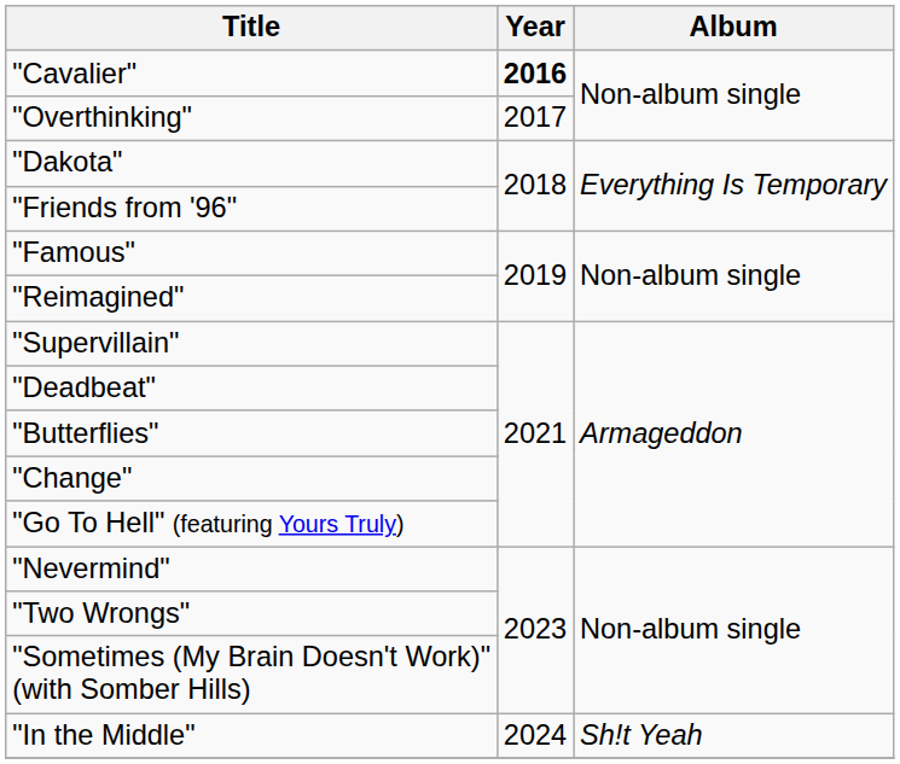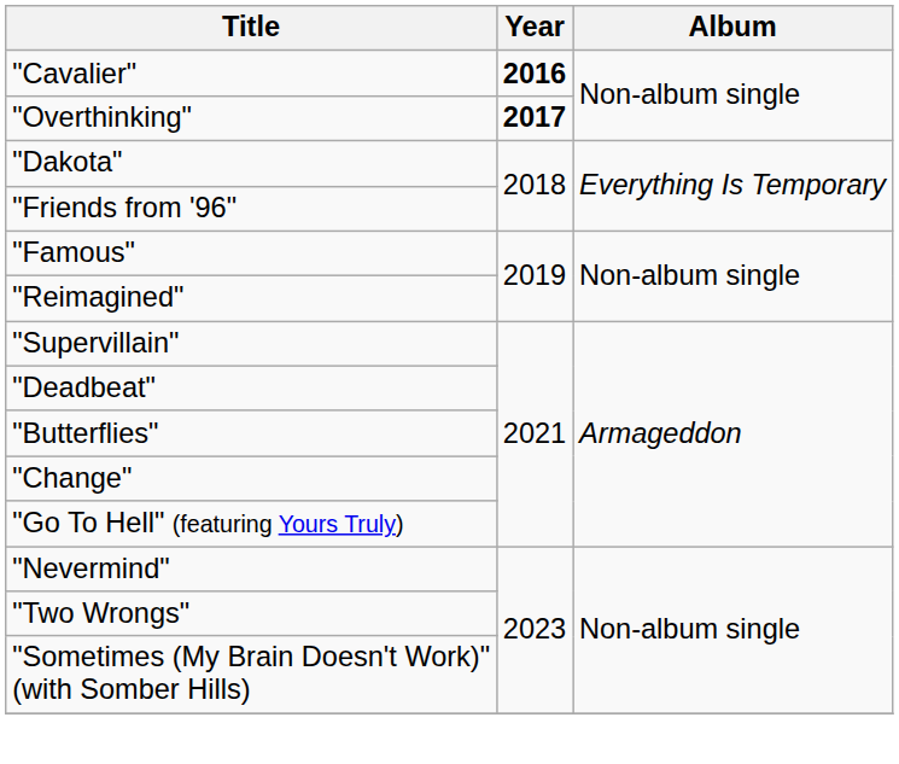"Overthinking" | Year: normal -> bold
- row: "In the Middle" | 2024 | Sh!t Yeah
